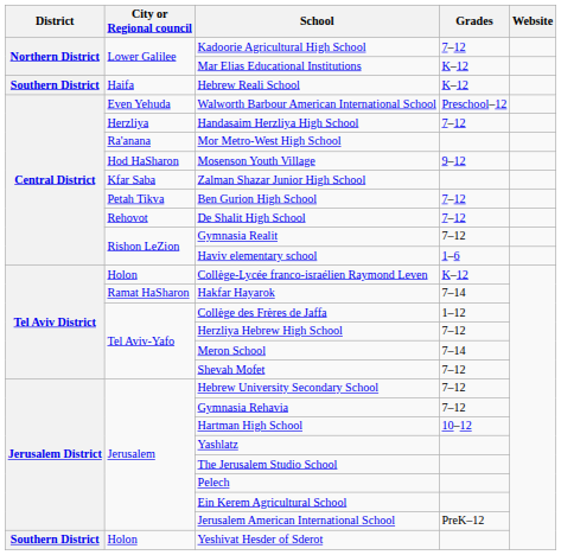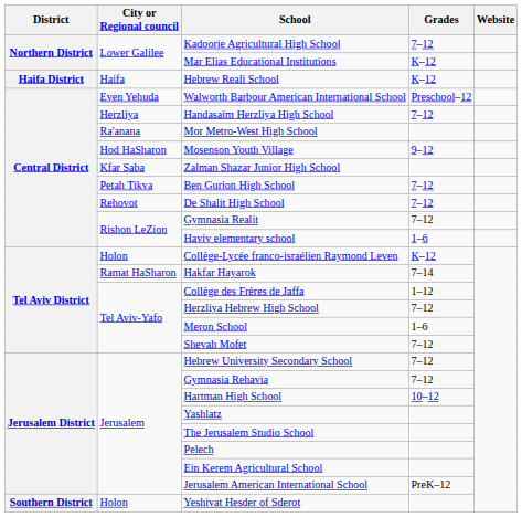Hebrew Reali School | District: Southern District -> Haifa District
Meron School | Grades: 7–14 -> 1–6
